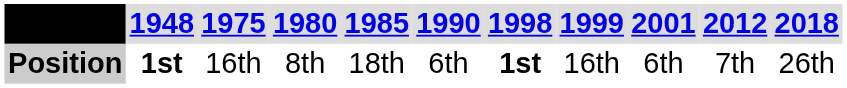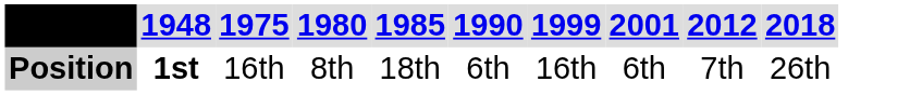- column: 1998 | 1st
